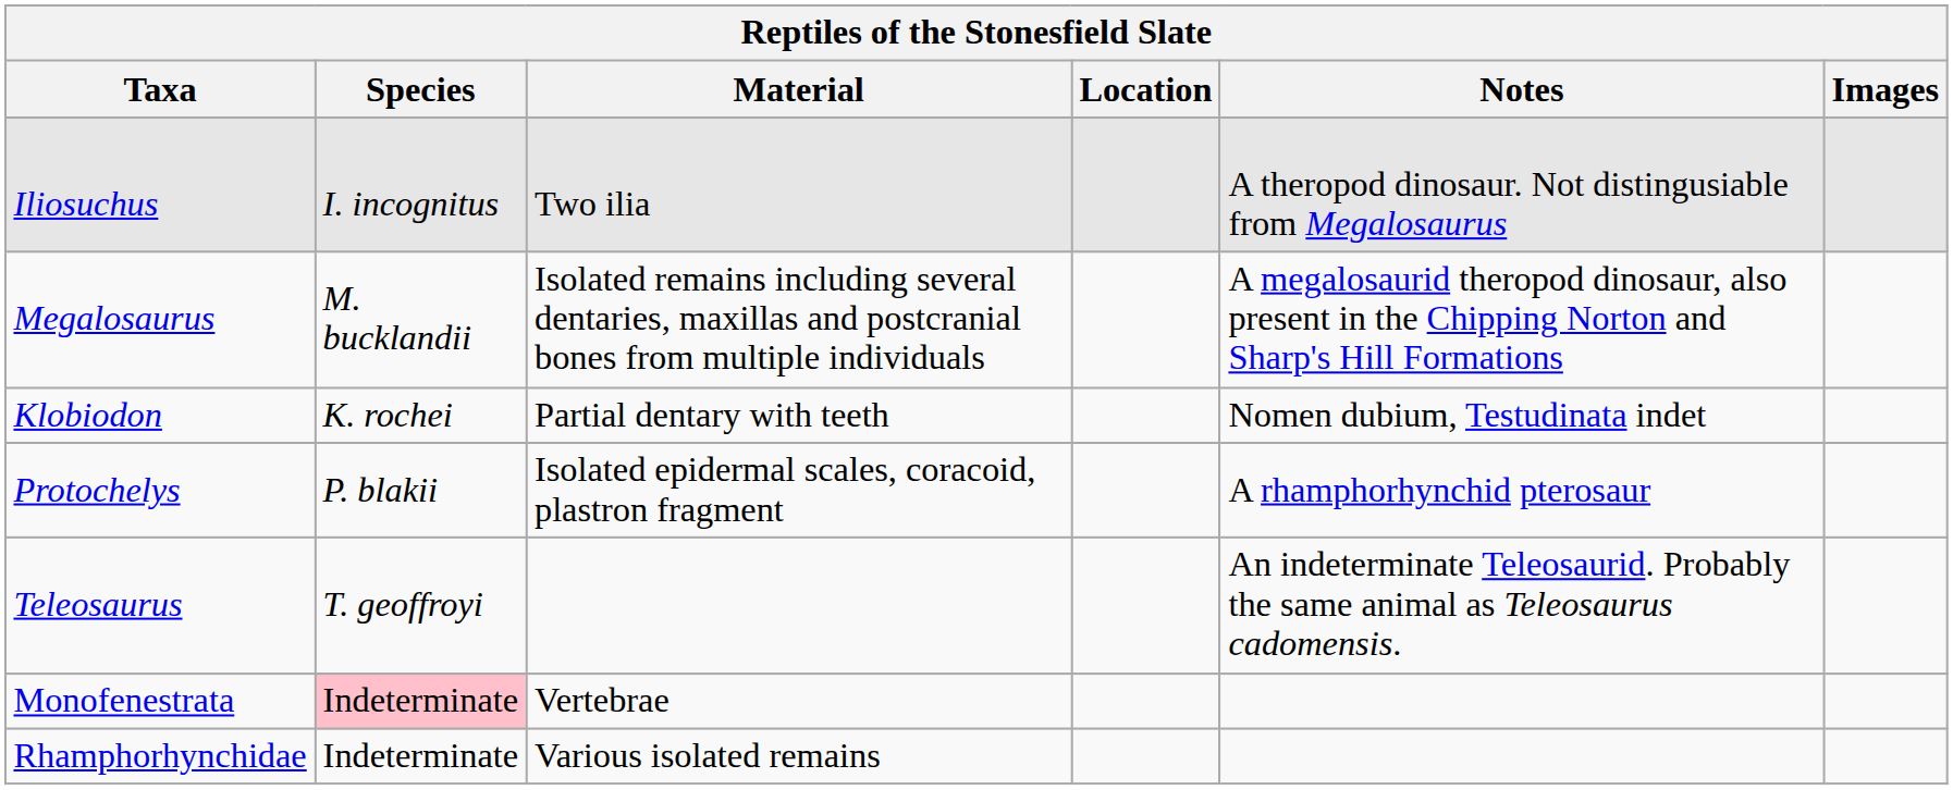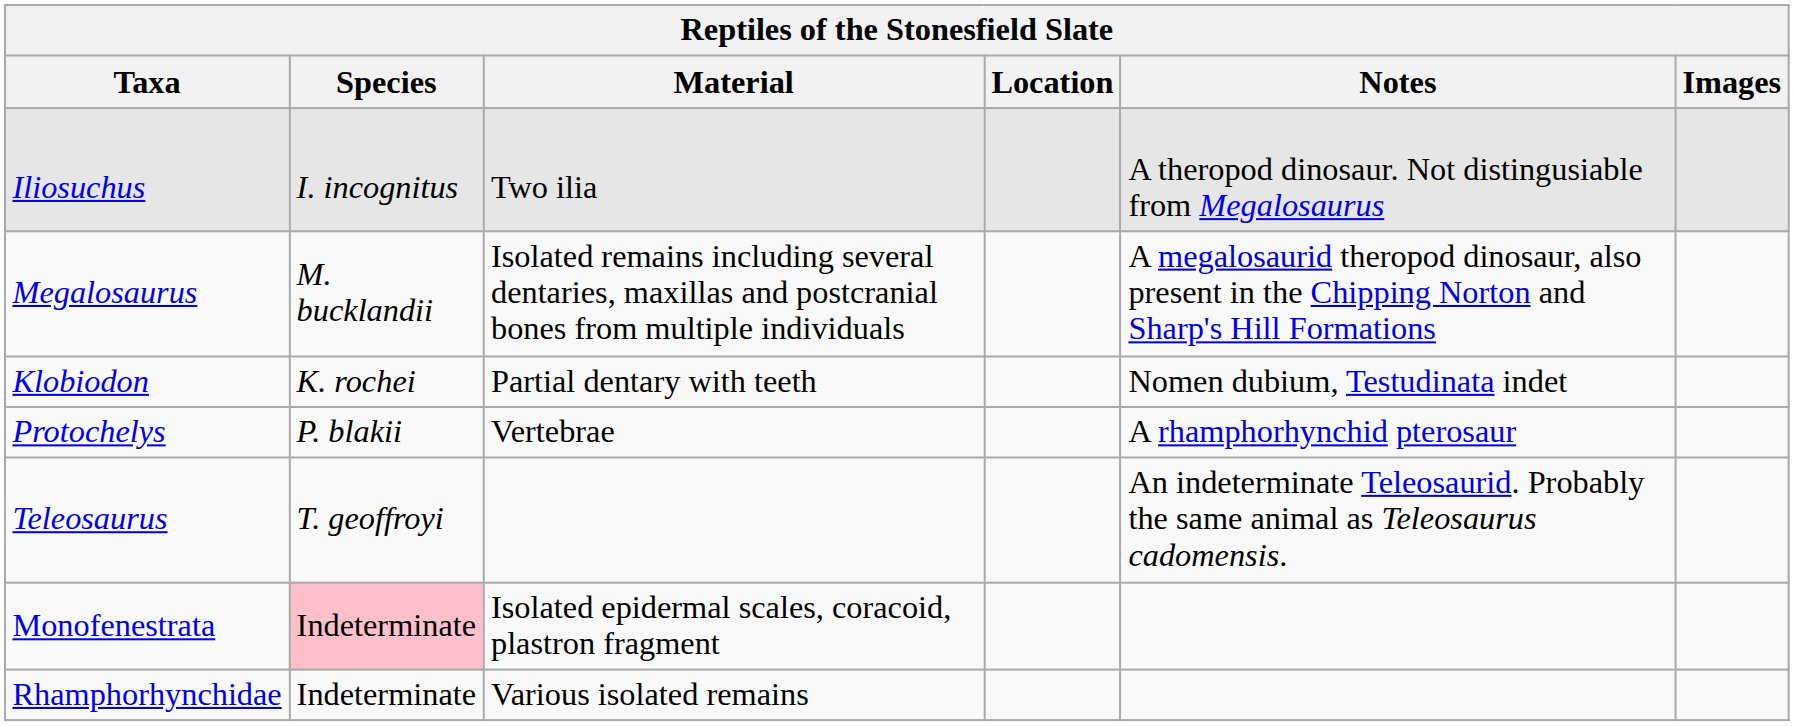Protochelys | Material: Isolated epidermal scales, coracoid, plastron fragment -> Vertebrae
Monofenestrata | Material: Vertebrae -> Isolated epidermal scales, coracoid, plastron fragment
